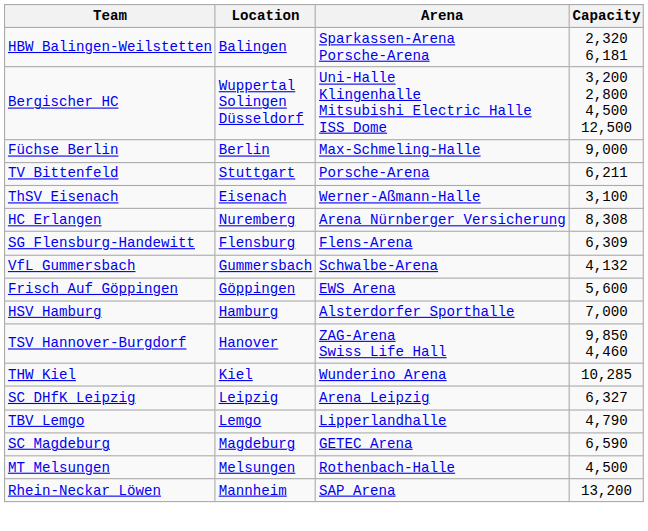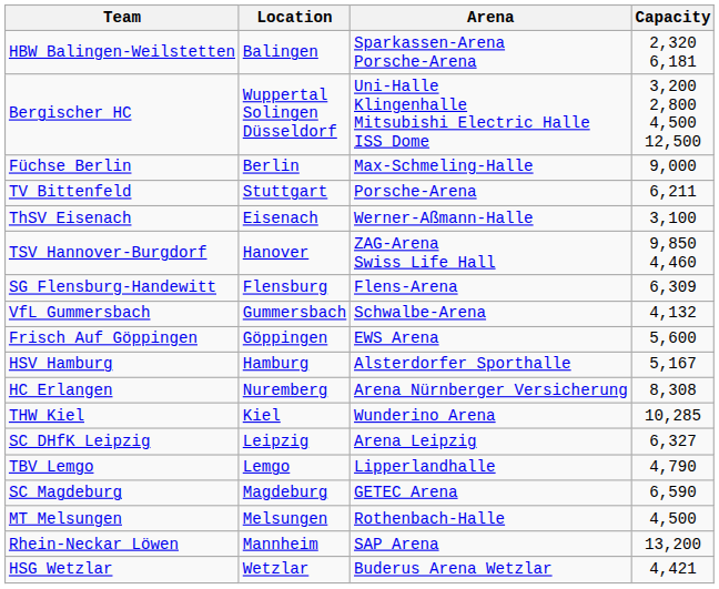rows swapped: HC Erlangen <-> TSV Hannover-Burgdorf
HSV Hamburg | Capacity: 7,000 -> 5,167
+ row: HSG Wetzlar | Wetzlar | Buderus Arena Wetzlar | 4,421
